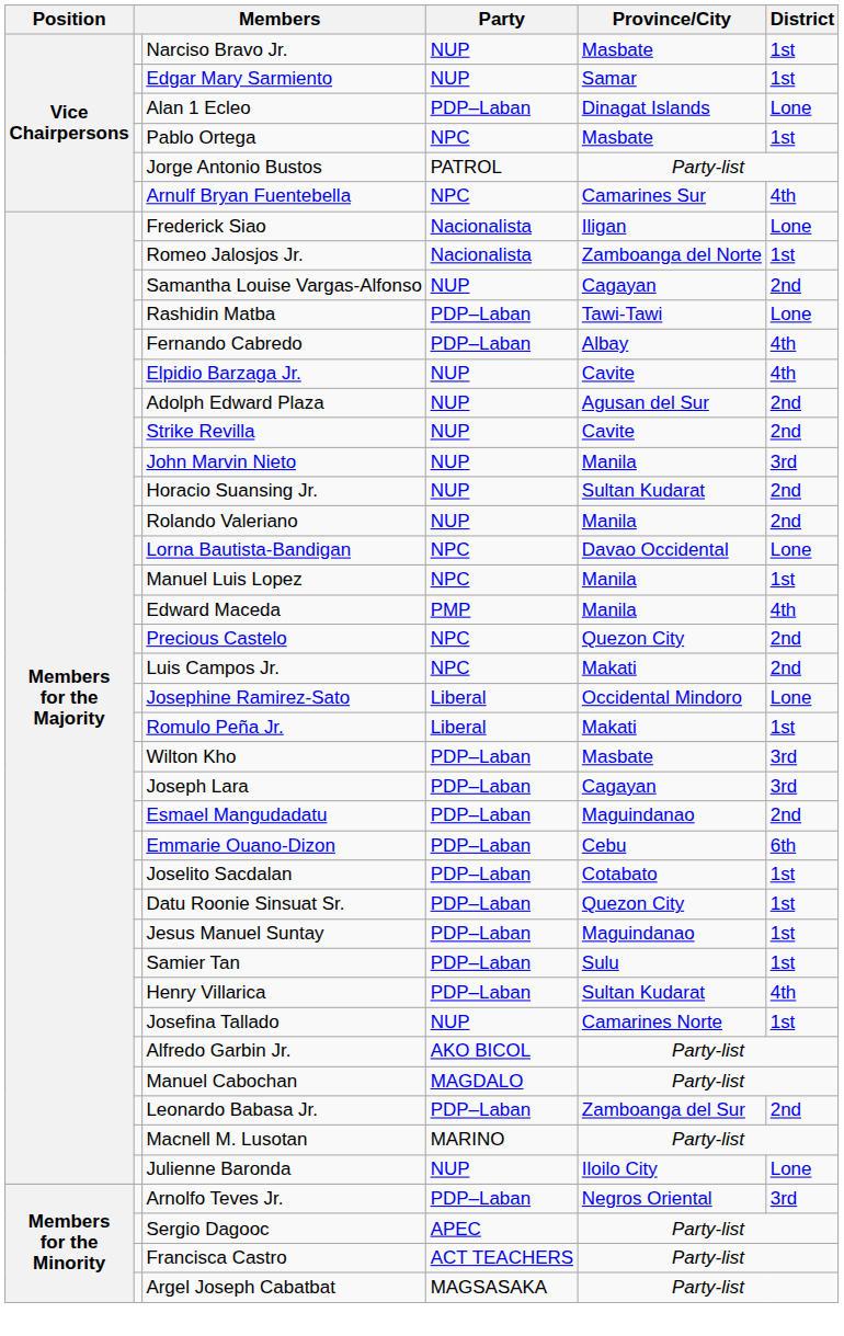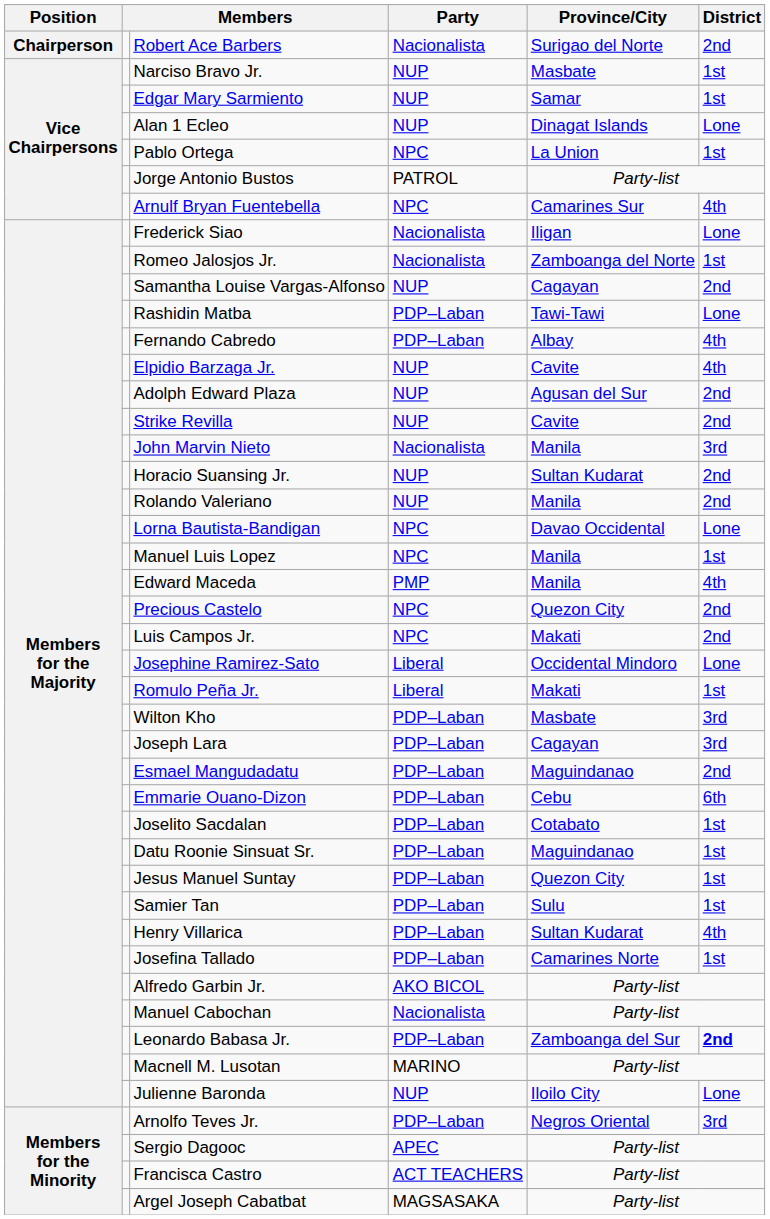+ row: Chairperson | Robert Ace Barbers | Nacionalista | Surigao del Norte | 2nd
Alan 1 Ecleo | Party: PDP–Laban -> NUP
Pablo Ortega | Province/City: Masbate -> La Union
John Marvin Nieto | Party: NUP -> Nacionalista
Datu Roonie Sinsuat Sr. | Province/City: Quezon City -> Maguindanao
Jesus Manuel Suntay | Province/City: Maguindanao -> Quezon City
Josefina Tallado | Party: NUP -> PDP–Laban
Manuel Cabochan | Party: MAGDALO -> Nacionalista
Leonardo Babasa Jr. | District: normal -> bold
